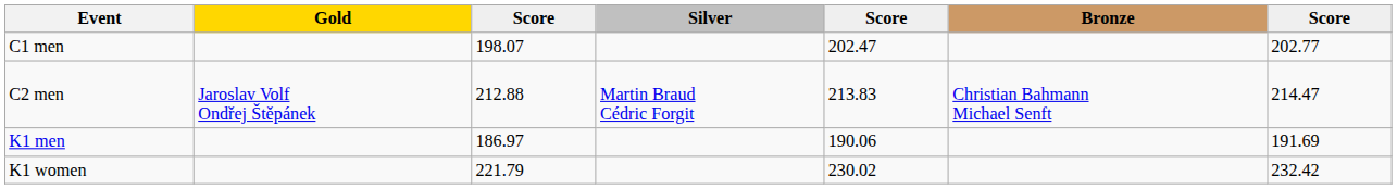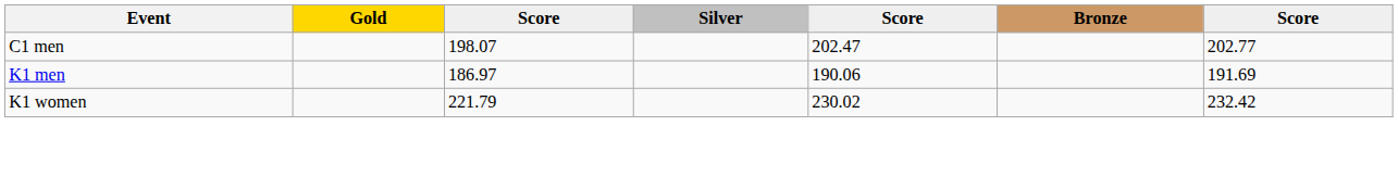- row: C2 men | Jaroslav Volf Ondřej Štěpánek | 212.88 | Martin Braud Cédric Forgit | 213.83 | Christian Bahmann Michael Senft | 214.47
